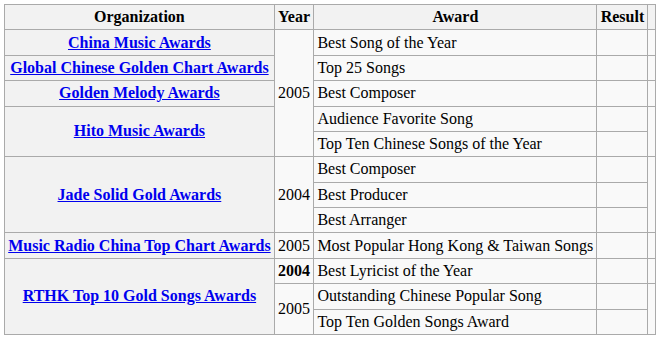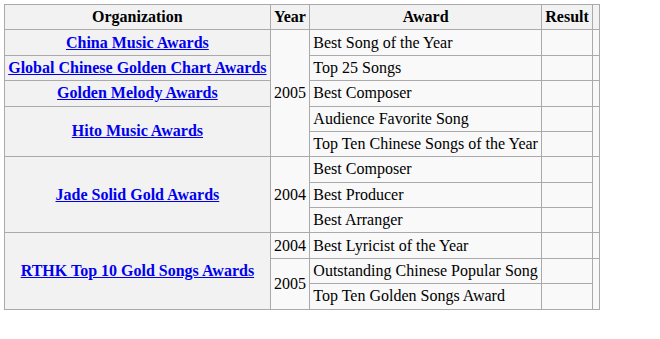- row: Music Radio China Top Chart Awards | 2005 | Most Popular Hong Kong & Taiwan Songs
Best Lyricist of the Year | Year: bold -> normal
